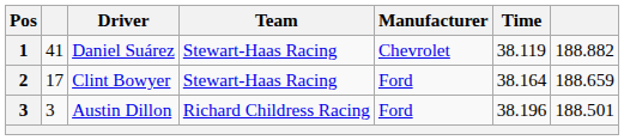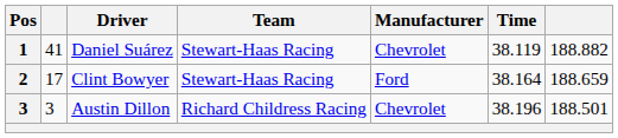Austin Dillon | Manufacturer: Ford -> Chevrolet
